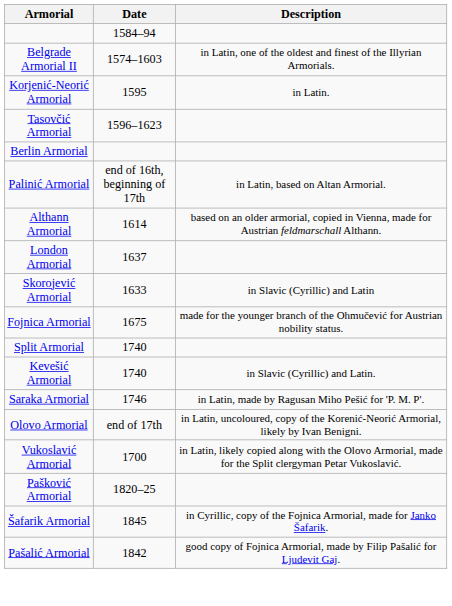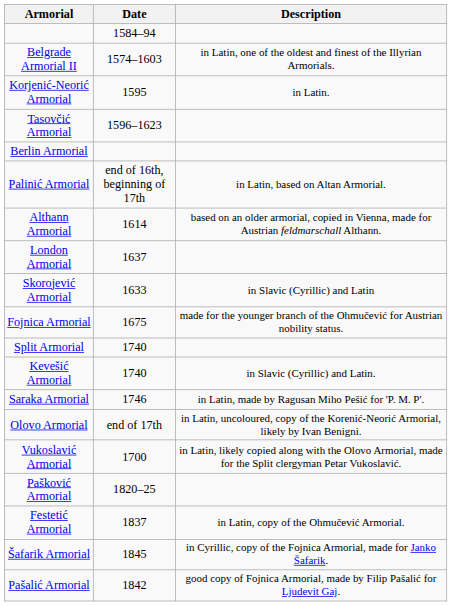+ row: Festetić Armorial | 1837 | in Latin, copy of the Ohmučević Armorial.
